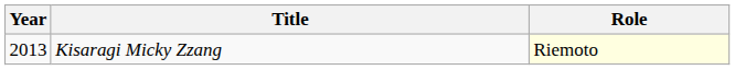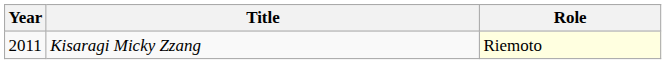Kisaragi Micky Zzang | Year: 2013 -> 2011
